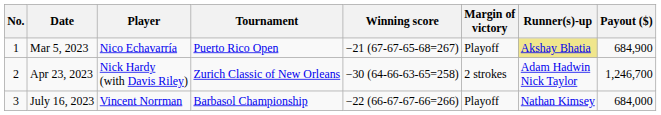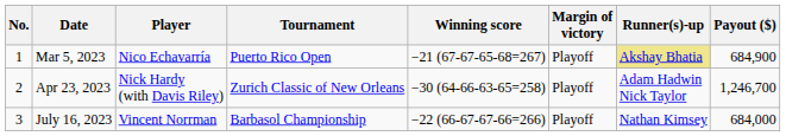Apr 23, 2023 | Margin of victory: 2 strokes -> Playoff
